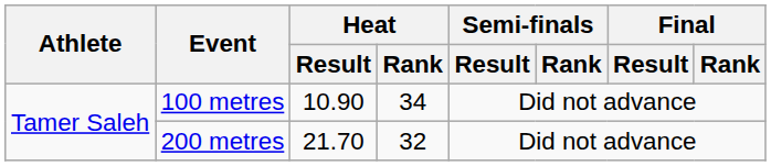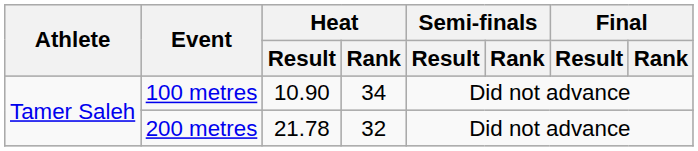200 metres | Heat / Result: 21.70 -> 21.78
